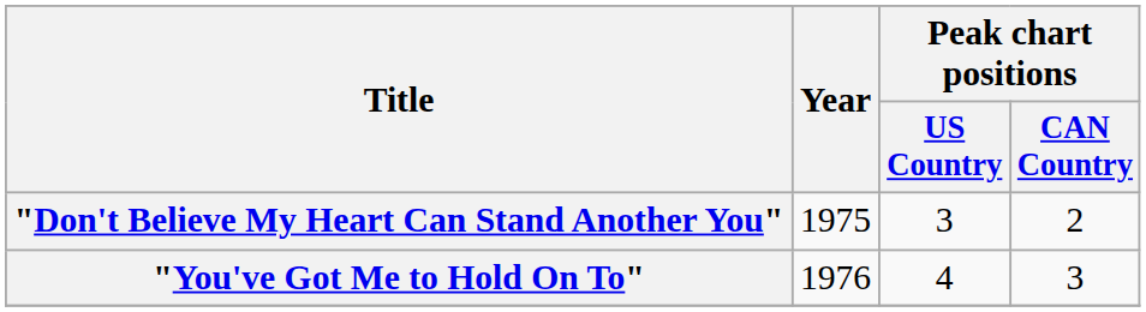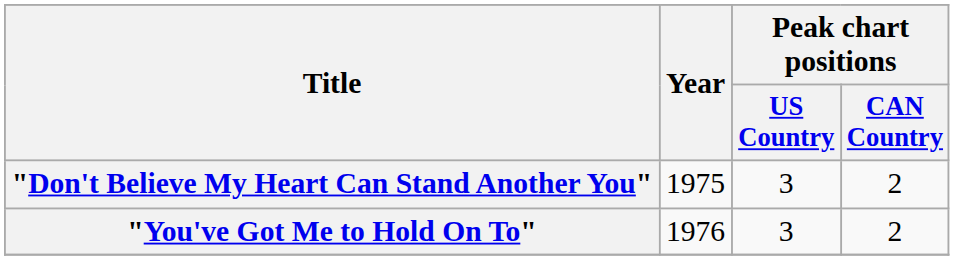"You've Got Me to Hold On To" | Peak chart positions / US Country: 4 -> 3
"You've Got Me to Hold On To" | Peak chart positions / CAN Country: 3 -> 2
